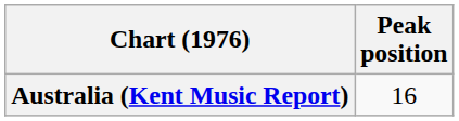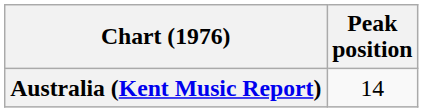Australia (Kent Music Report) | Peak position: 16 -> 14
